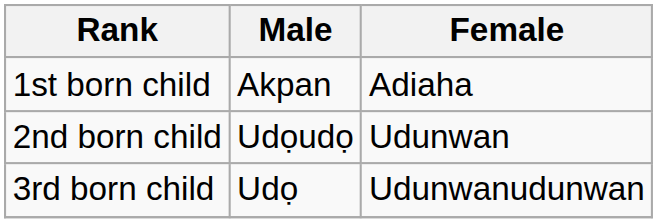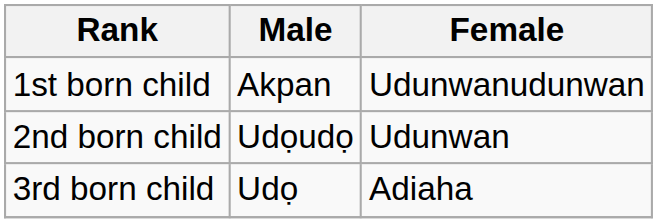1st born child | Female: Adiaha -> Udunwanudunwan
3rd born child | Female: Udunwanudunwan -> Adiaha
